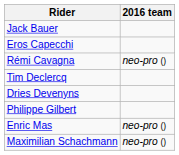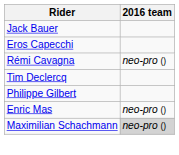- row: Dries Devenyns
Maximilian Schachmann | 2016 team: no background -> lightgrey background
